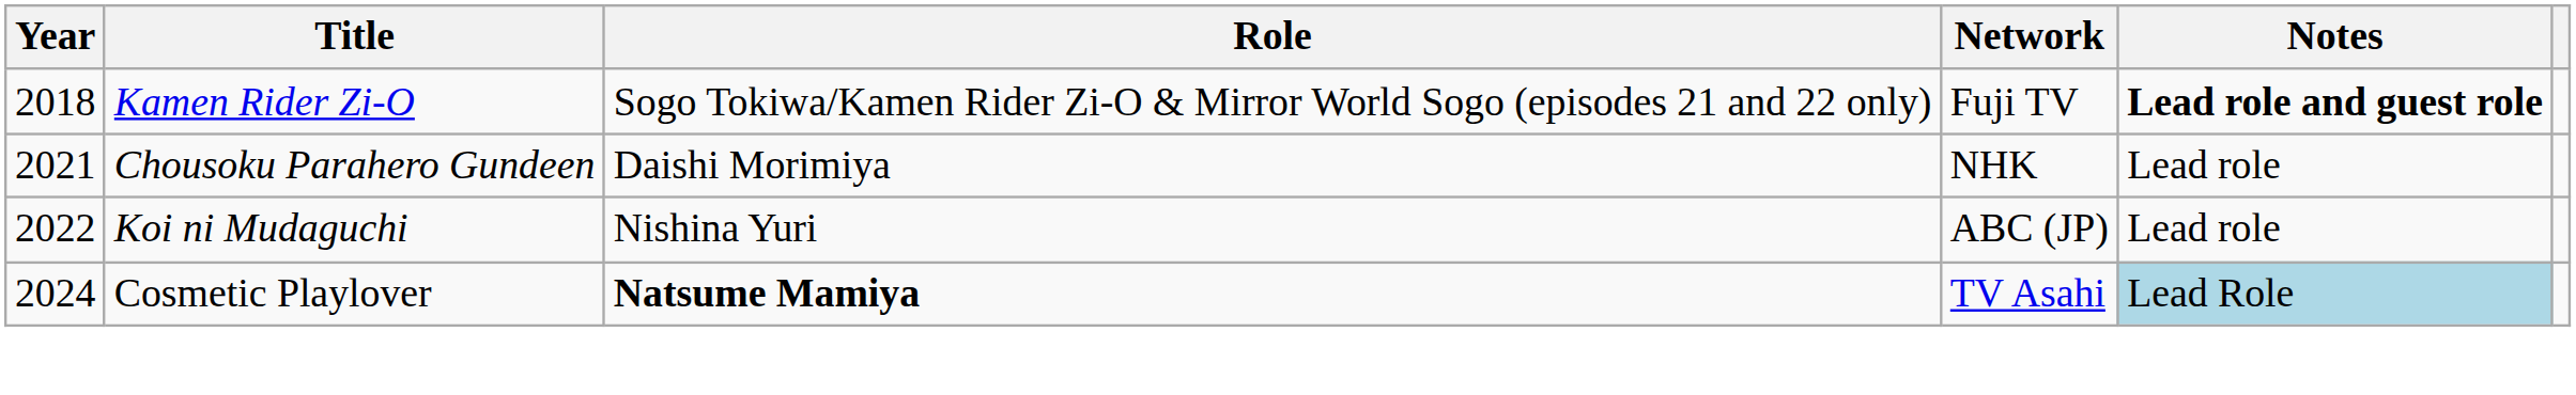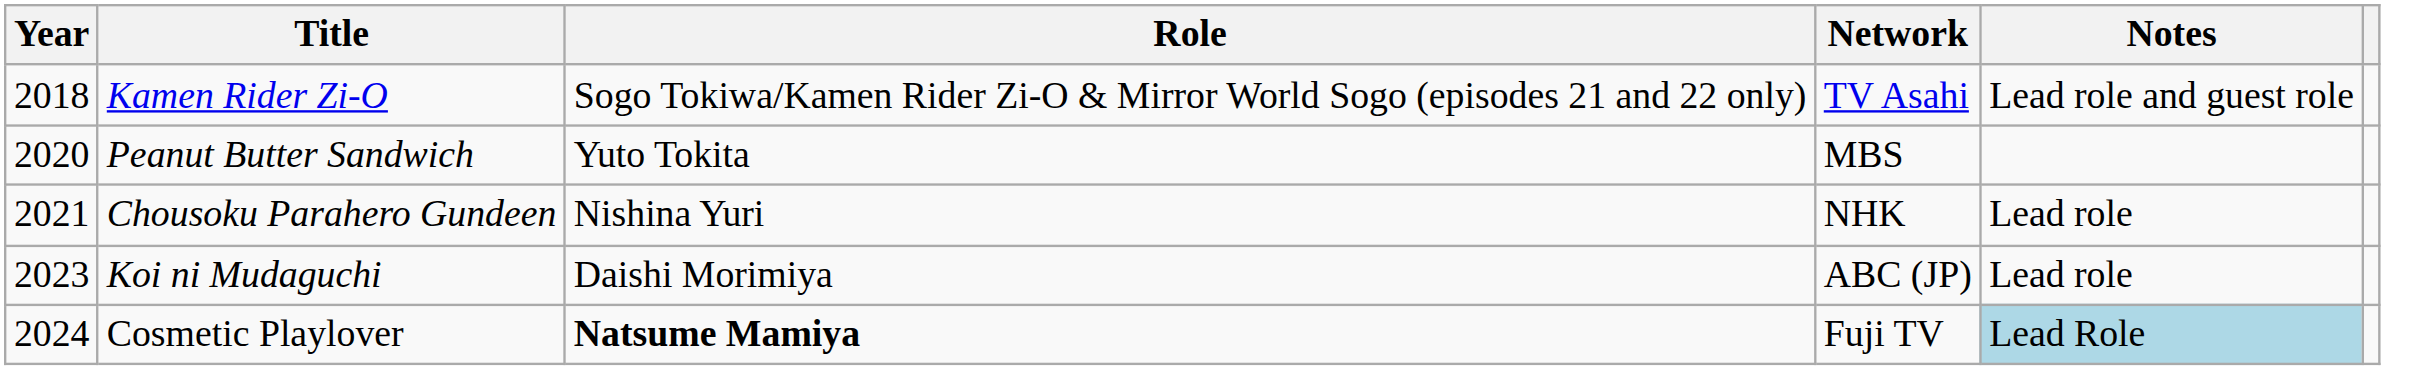Kamen Rider Zi-O | Network: Fuji TV -> TV Asahi
Kamen Rider Zi-O | Notes: bold -> normal
+ row: 2020 | Peanut Butter Sandwich | Yuto Tokita | MBS
Chousoku Parahero Gundeen | Role: Daishi Morimiya -> Nishina Yuri
Koi ni Mudaguchi | Year: 2022 -> 2023
Koi ni Mudaguchi | Role: Nishina Yuri -> Daishi Morimiya
Cosmetic Playlover | Network: TV Asahi -> Fuji TV
